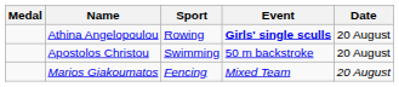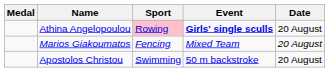Athina Angelopoulou | Sport: no background -> pink background
rows swapped: Apostolos Christou <-> Marios Giakoumatos
